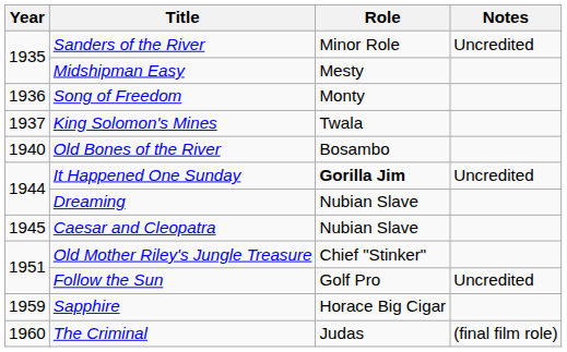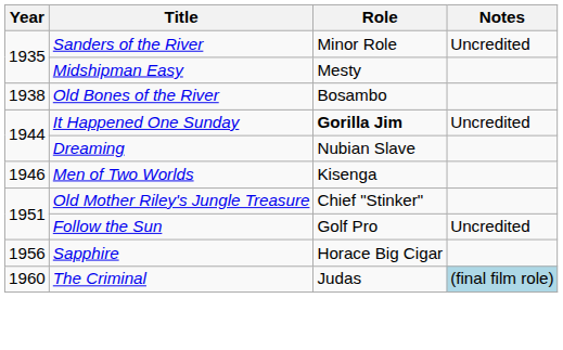- row: 1936 | Song of Freedom | Monty
- row: 1937 | King Solomon's Mines | Twala
Old Bones of the River | Year: 1940 -> 1938
- row: 1945 | Caesar and Cleopatra | Nubian Slave
+ row: 1946 | Men of Two Worlds | Kisenga
Sapphire | Year: 1959 -> 1956
The Criminal | Notes: no background -> lightblue background
